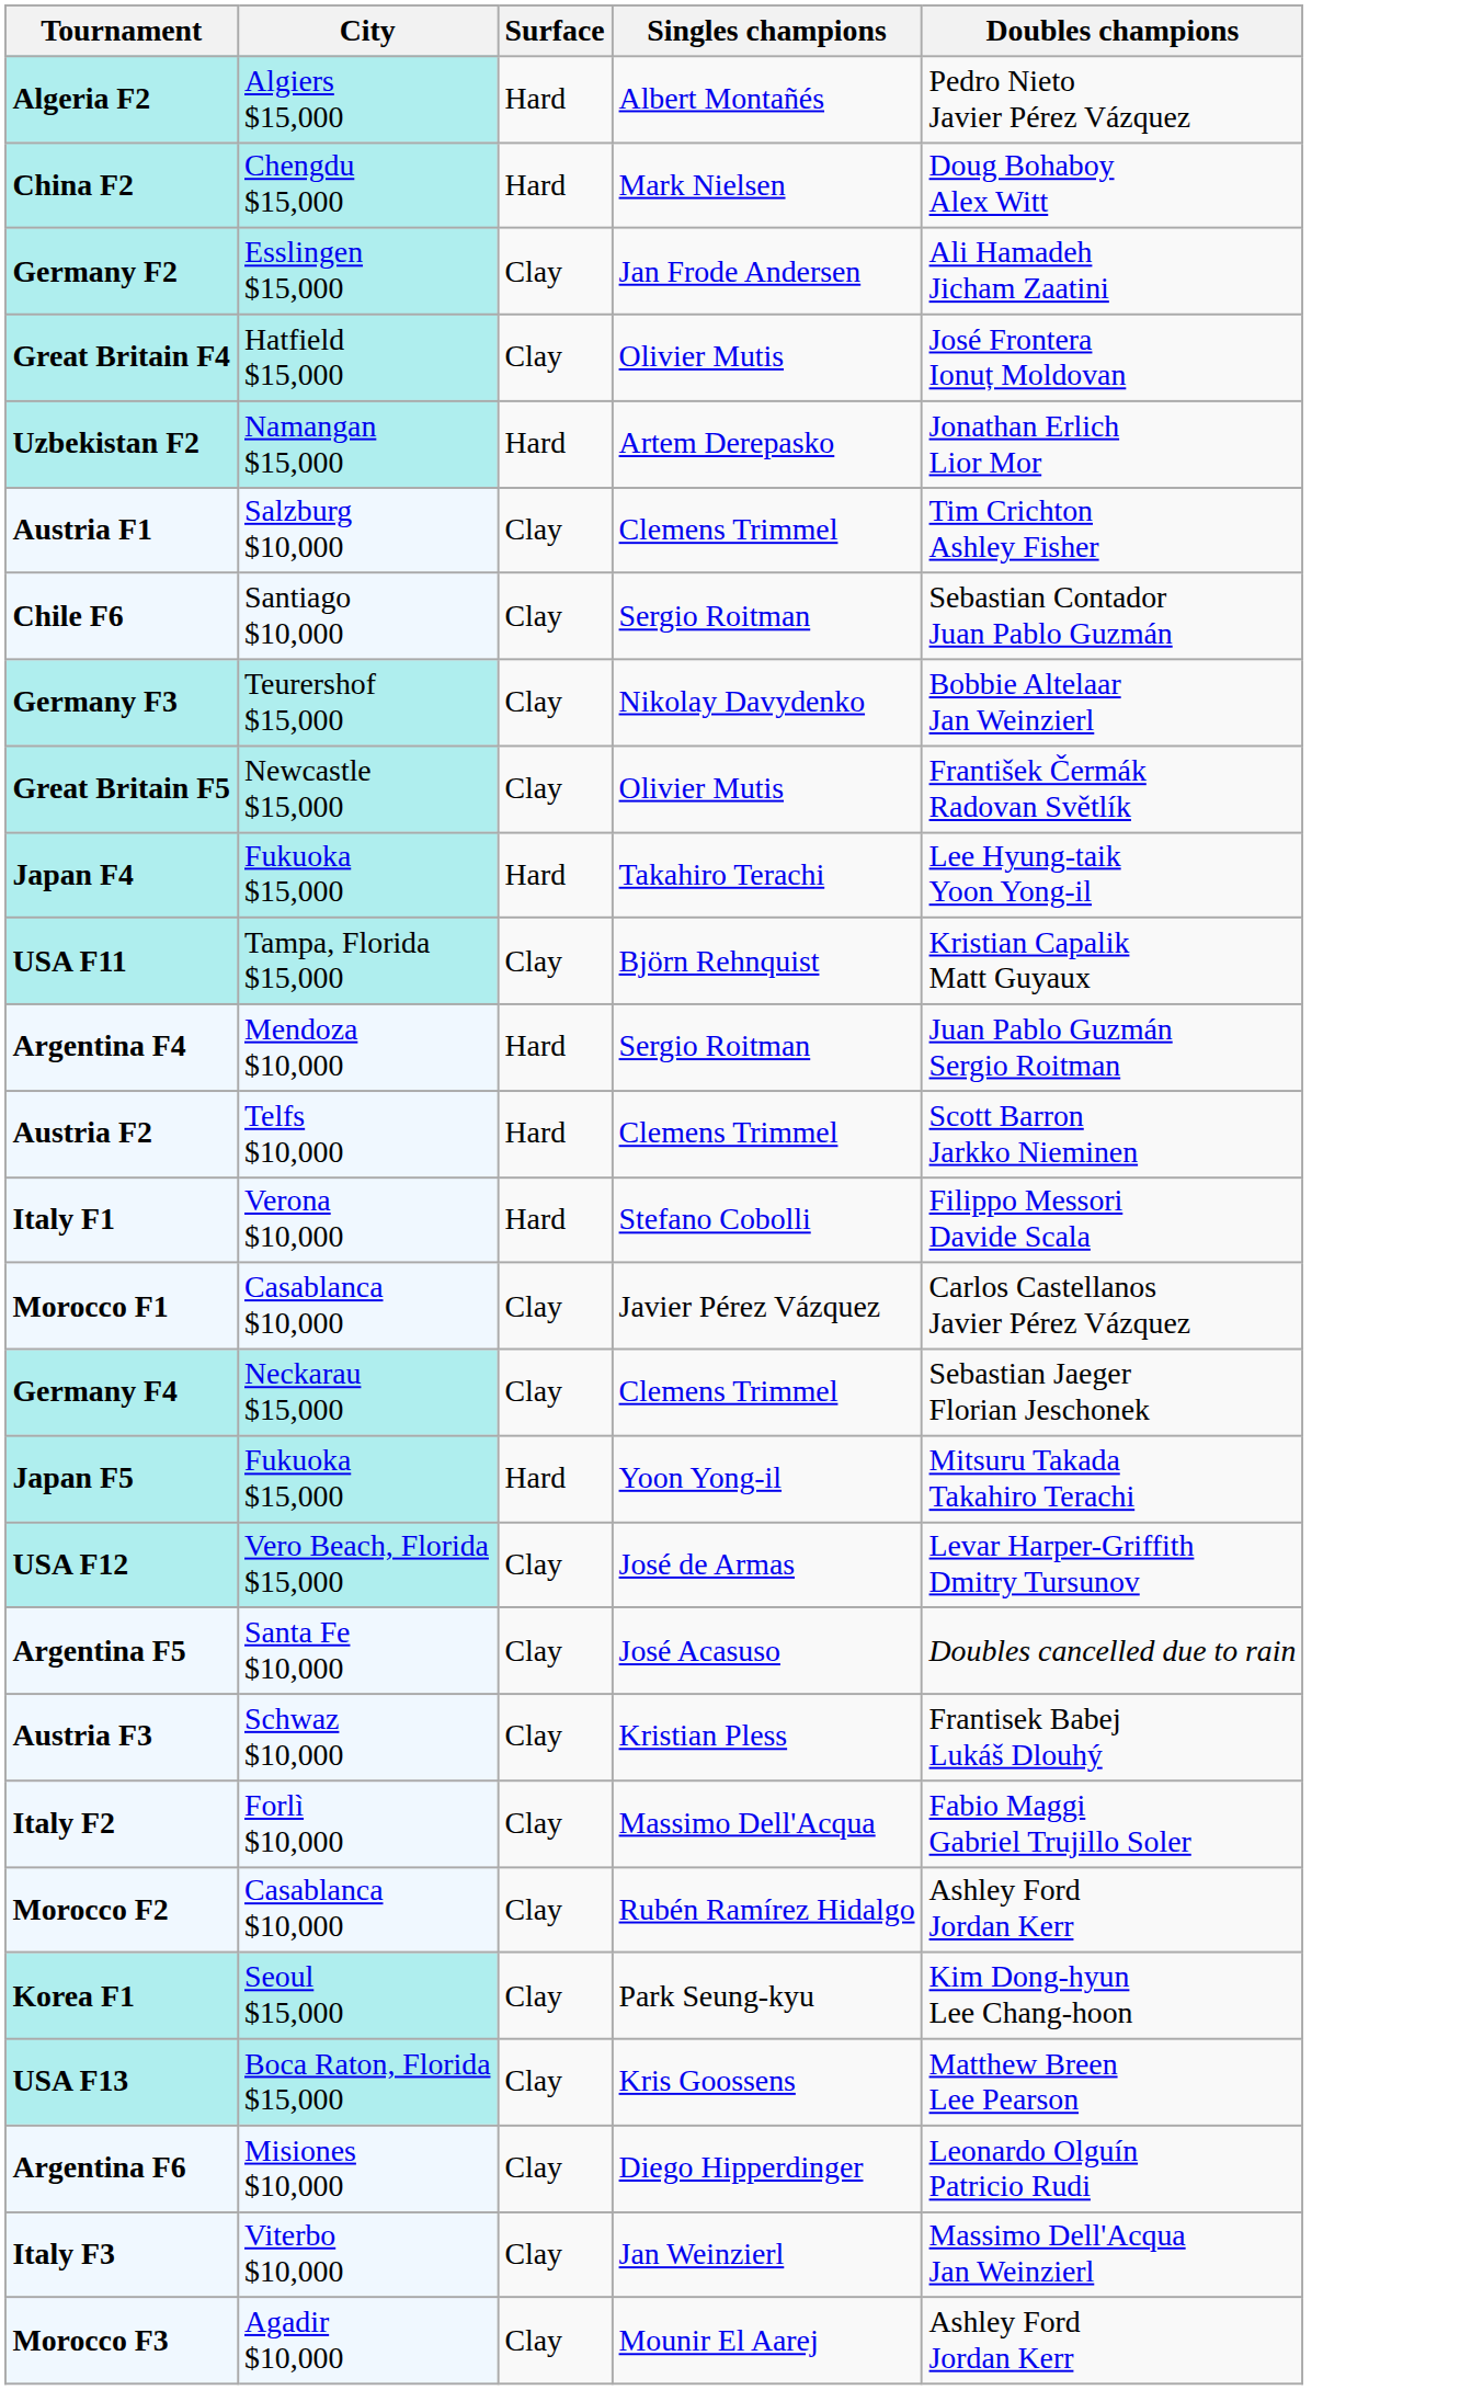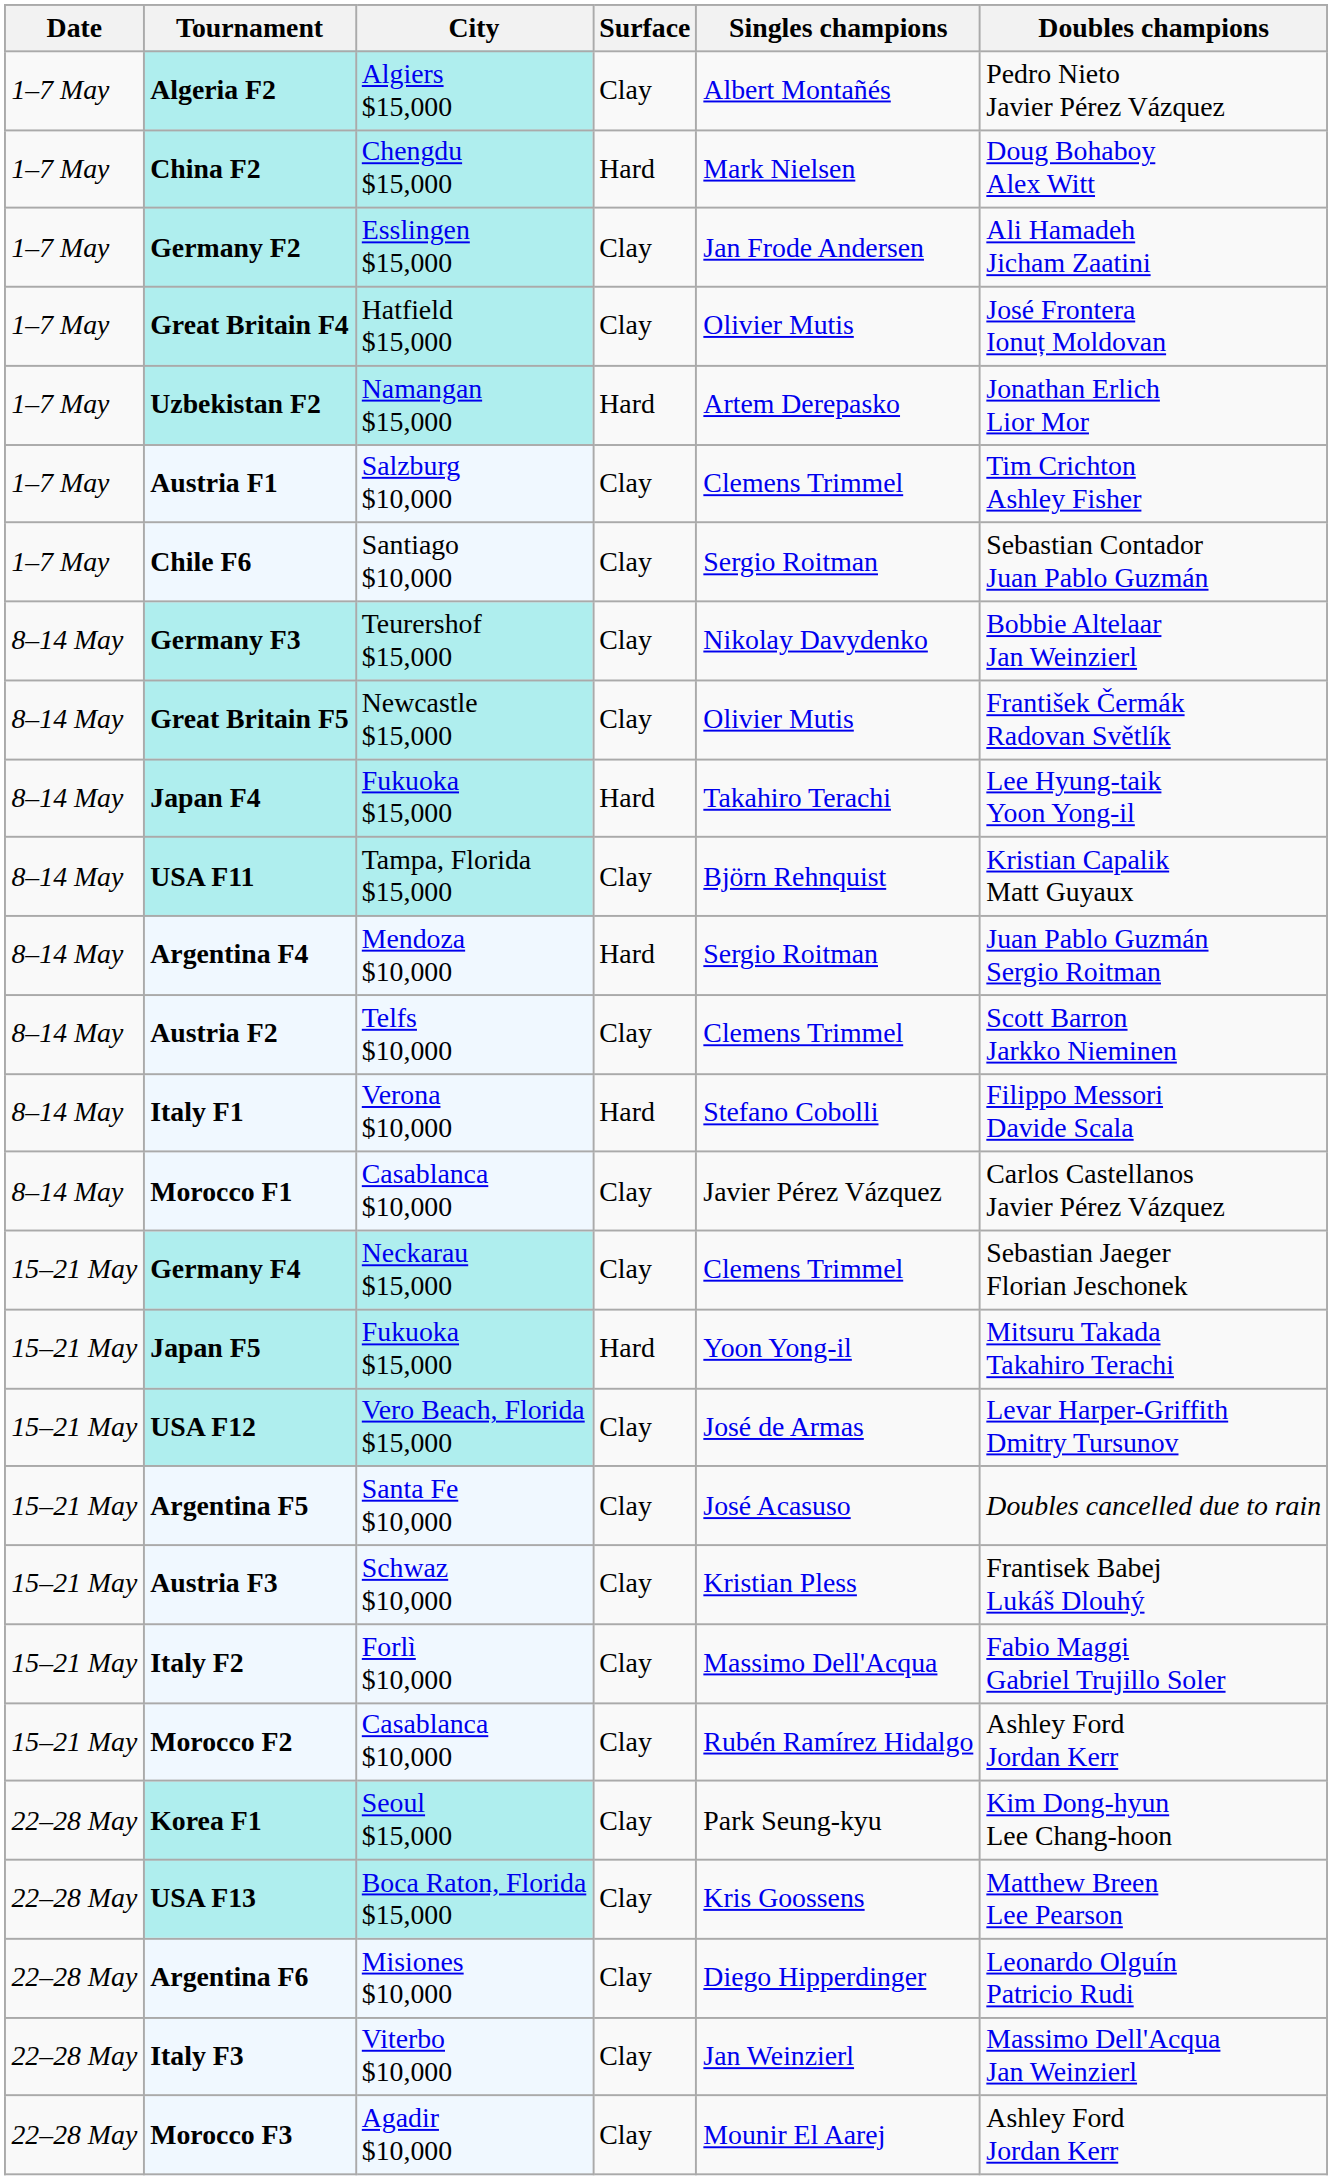+ column: Date | 1–7 May | 1–7 May | 1–7 May | 1–7 May | 1–7 May | 1–7 May | 1–7 May | 8–14 May | 8–14 May | 8–14 May | 8–14 May | 8–14 May | 8–14 May | 8–14 May | 8–14 May | 15–21 May | 15–21 May | 15–21 May | 15–21 May | 15–21 May | 15–21 May | 15–21 May | 22–28 May | 22–28 May | 22–28 May | 22–28 May | 22–28 May
Algeria F2 | Surface: Hard -> Clay
Austria F2 | Surface: Hard -> Clay
